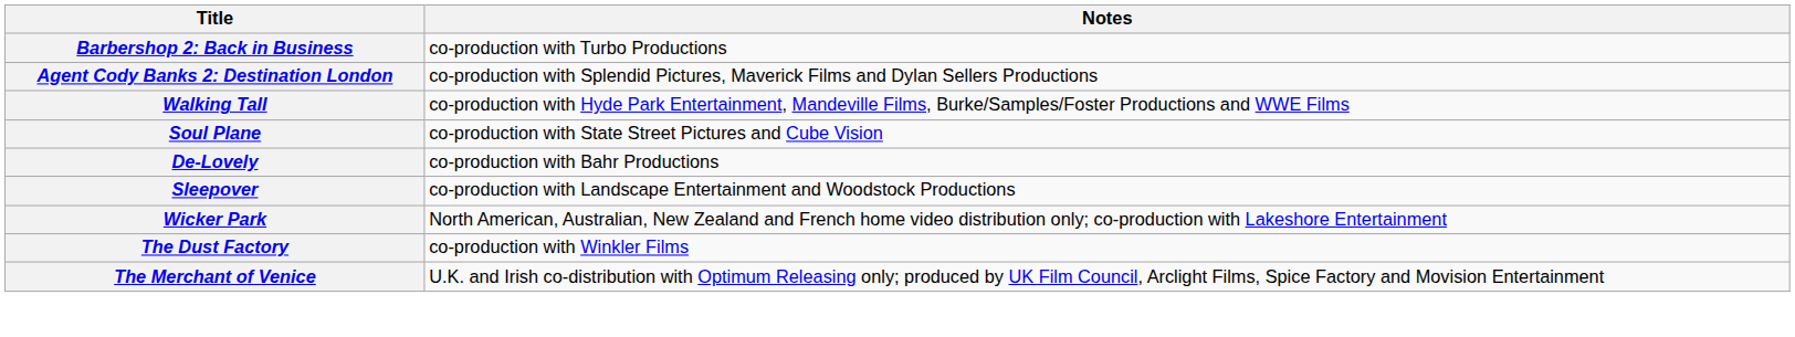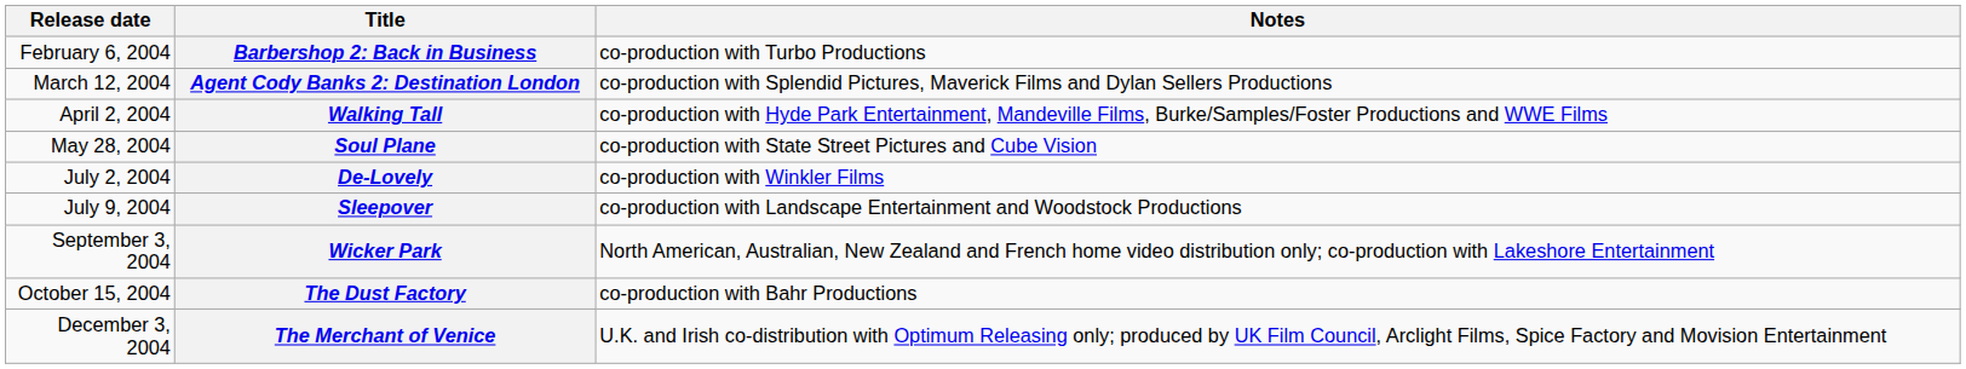+ column: Release date | February 6, 2004 | March 12, 2004 | April 2, 2004 | May 28, 2004 | July 2, 2004 | July 9, 2004 | September 3, 2004 | October 15, 2004 | December 3, 2004
De-Lovely | Notes: co-production with Bahr Productions -> co-production with Winkler Films
The Dust Factory | Notes: co-production with Winkler Films -> co-production with Bahr Productions
